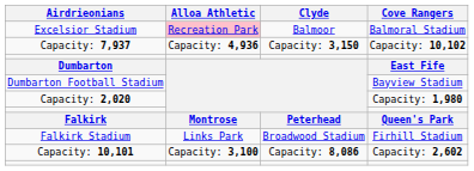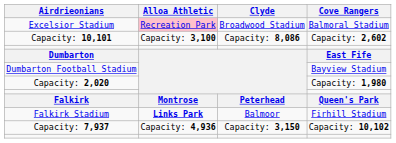Excelsior Stadium | Clyde: Balmoor -> Broadwood Stadium
rows swapped: Capacity: 10,101 <-> Capacity: 7,937
Falkirk Stadium | Alloa Athletic: normal -> bold
Falkirk Stadium | Clyde: Broadwood Stadium -> Balmoor
